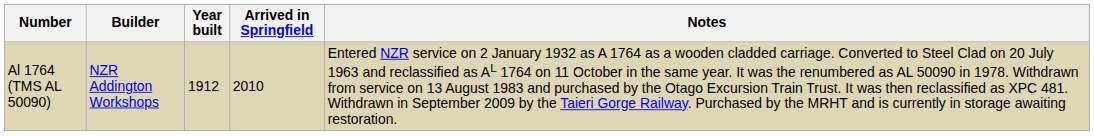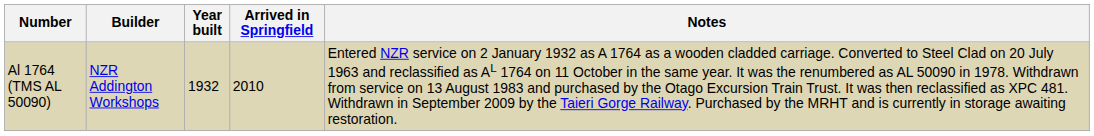Al 1764 (TMS AL 50090) | Year built: 1912 -> 1932
